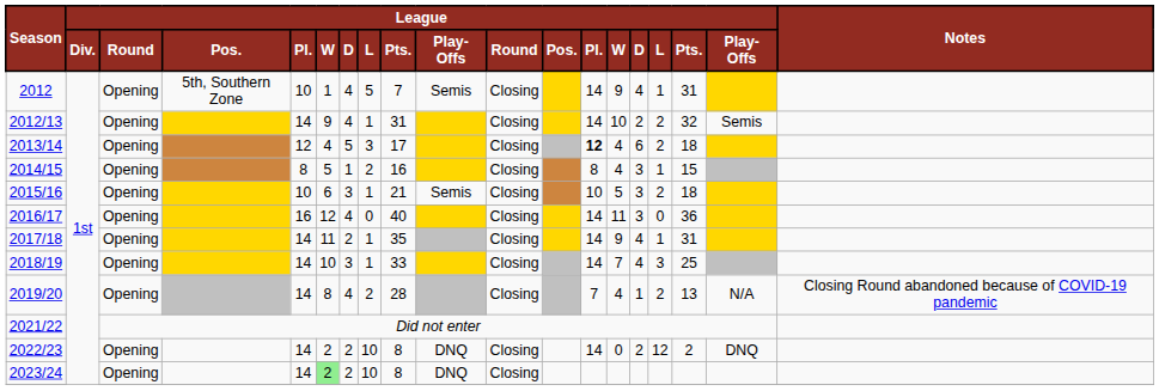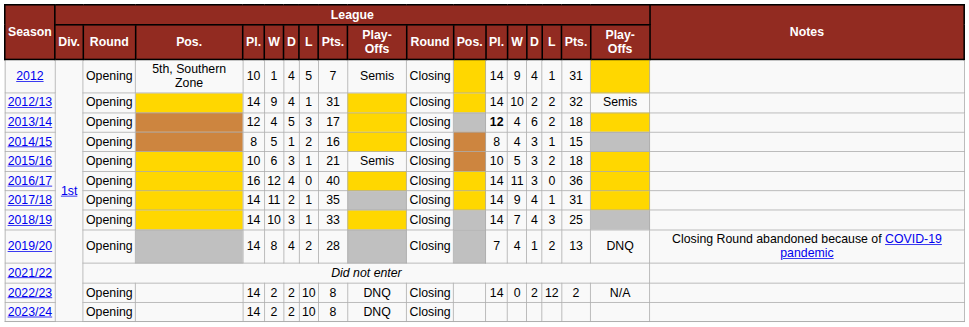2019/20 | column 18: N/A -> DNQ
2022/23 | column 18: DNQ -> N/A
2023/24 | column 6: lightgreen background -> no background
